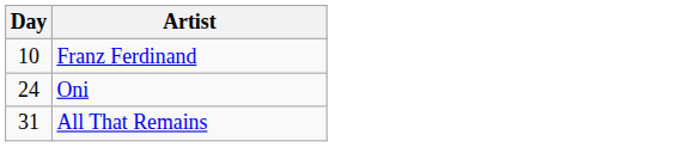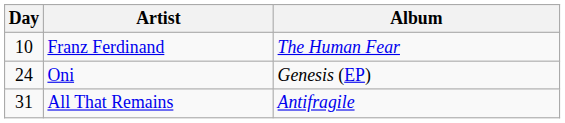+ column: Album | The Human Fear | Genesis (EP) | Antifragile
